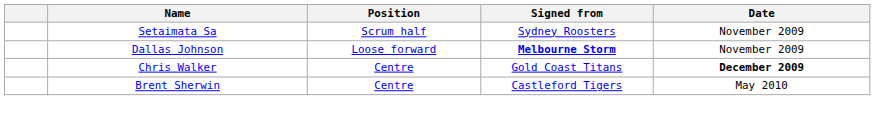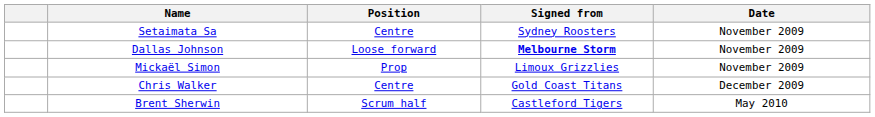Setaimata Sa | Position: Scrum half -> Centre
+ row: Mickaël Simon | Prop | Limoux Grizzlies | November 2009
Chris Walker | Date: bold -> normal
Brent Sherwin | Position: Centre -> Scrum half
